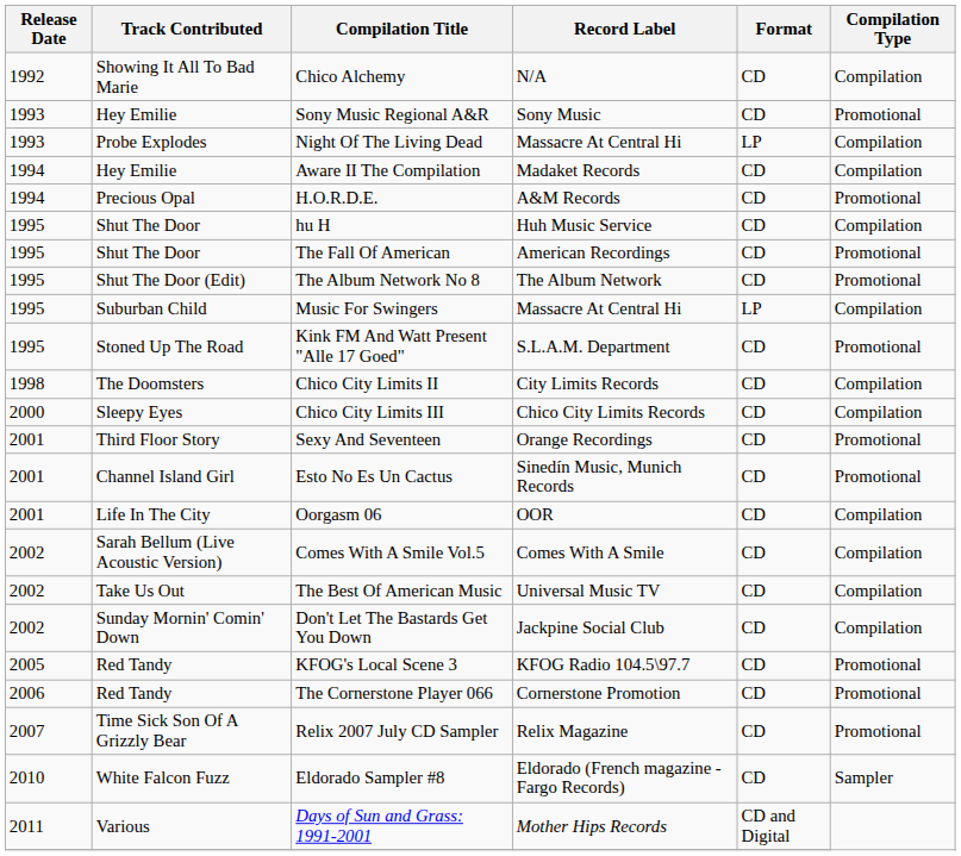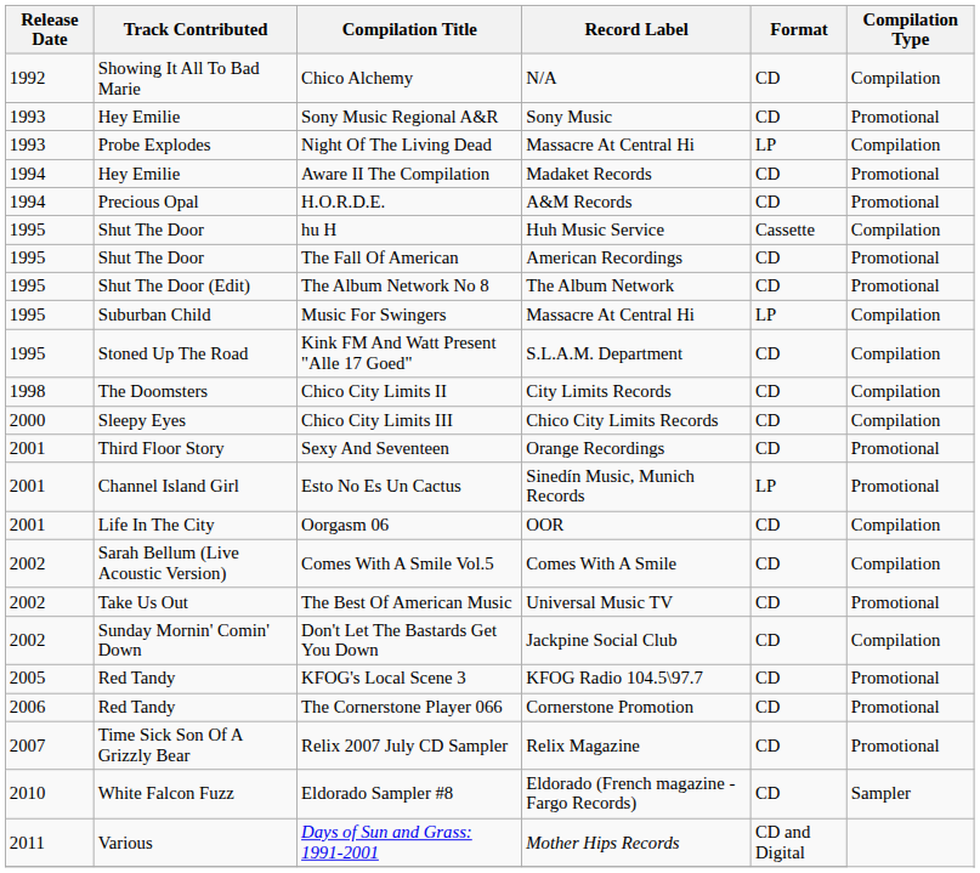Aware II The Compilation | Compilation Type: Compilation -> Promotional
hu H | Format: CD -> Cassette
Kink FM And Watt Present "Alle 17 Goed" | Compilation Type: Promotional -> Compilation
Esto No Es Un Cactus | Format: CD -> LP
The Best Of American Music | Compilation Type: Compilation -> Promotional
